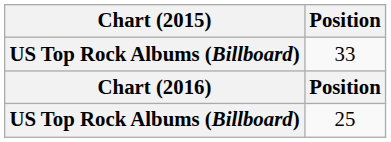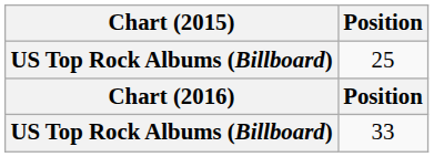rows swapped: 33 <-> 25
